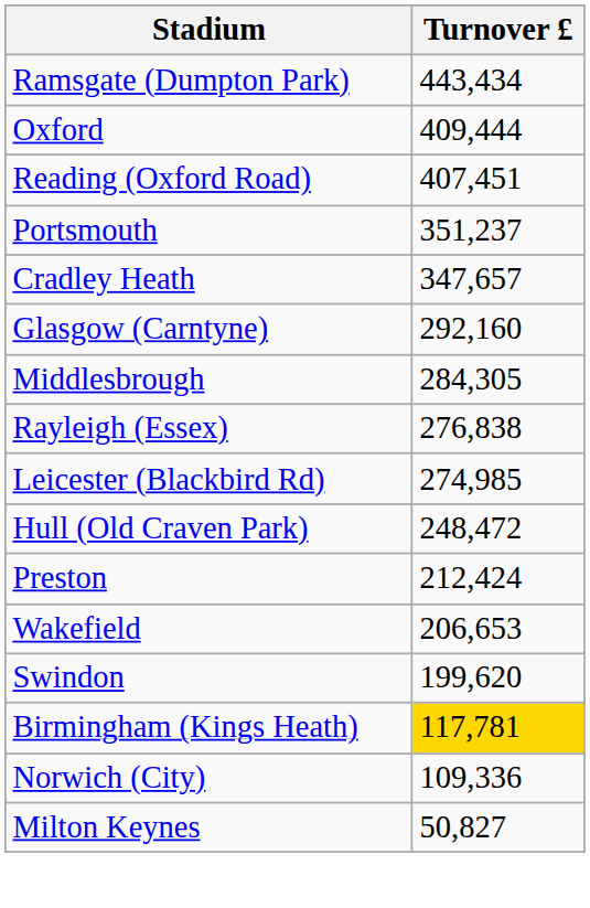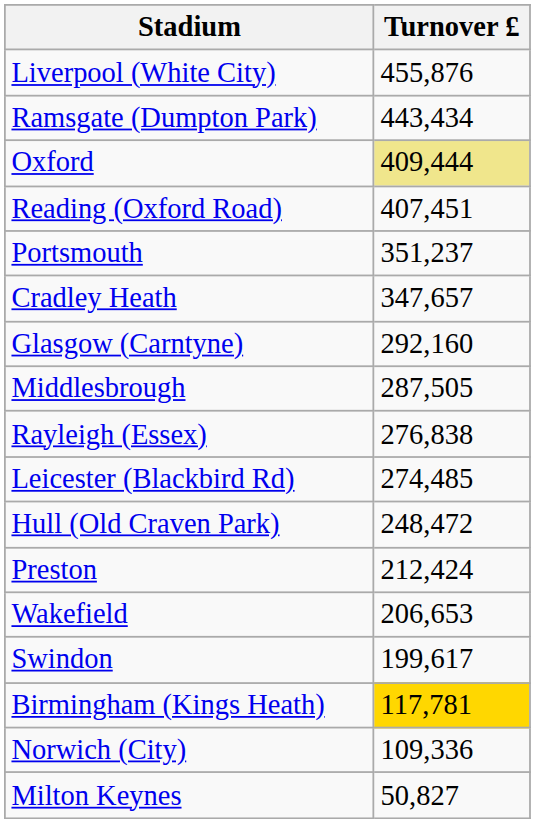+ row: Liverpool (White City) | 455,876
Oxford | Turnover £: no background -> khaki background
Middlesbrough | Turnover £: 284,305 -> 287,505
Leicester (Blackbird Rd) | Turnover £: 274,985 -> 274,485
Swindon | Turnover £: 199,620 -> 199,617
